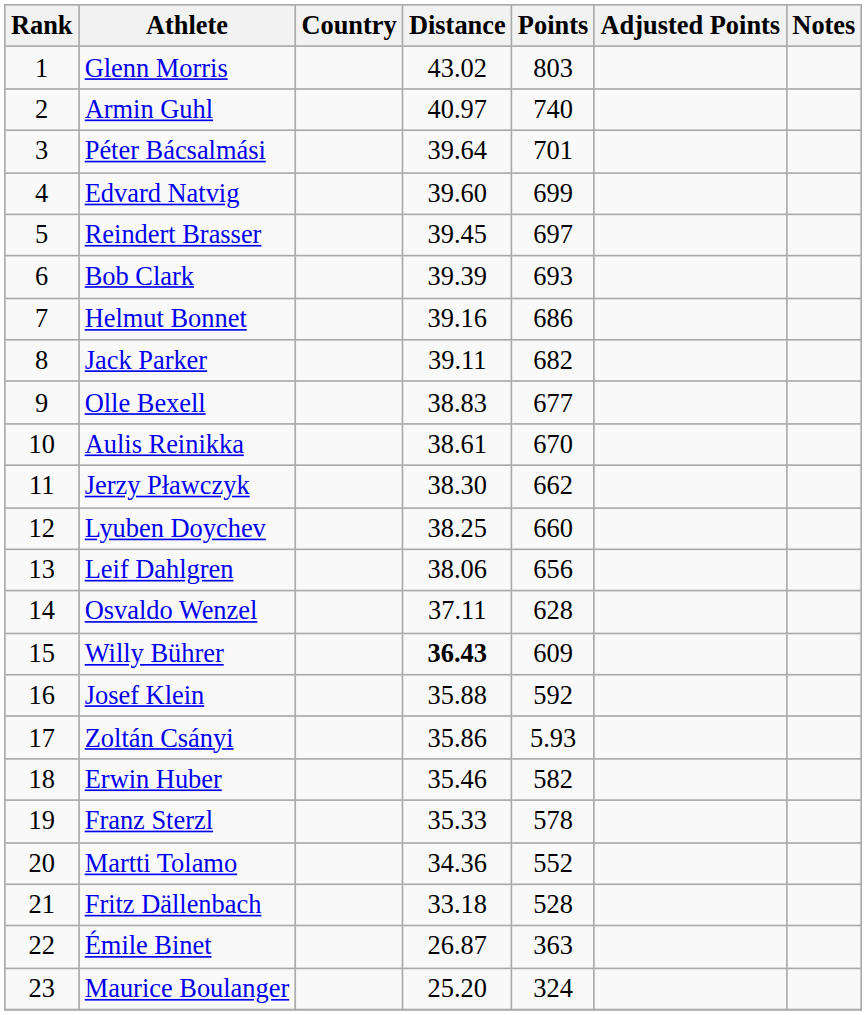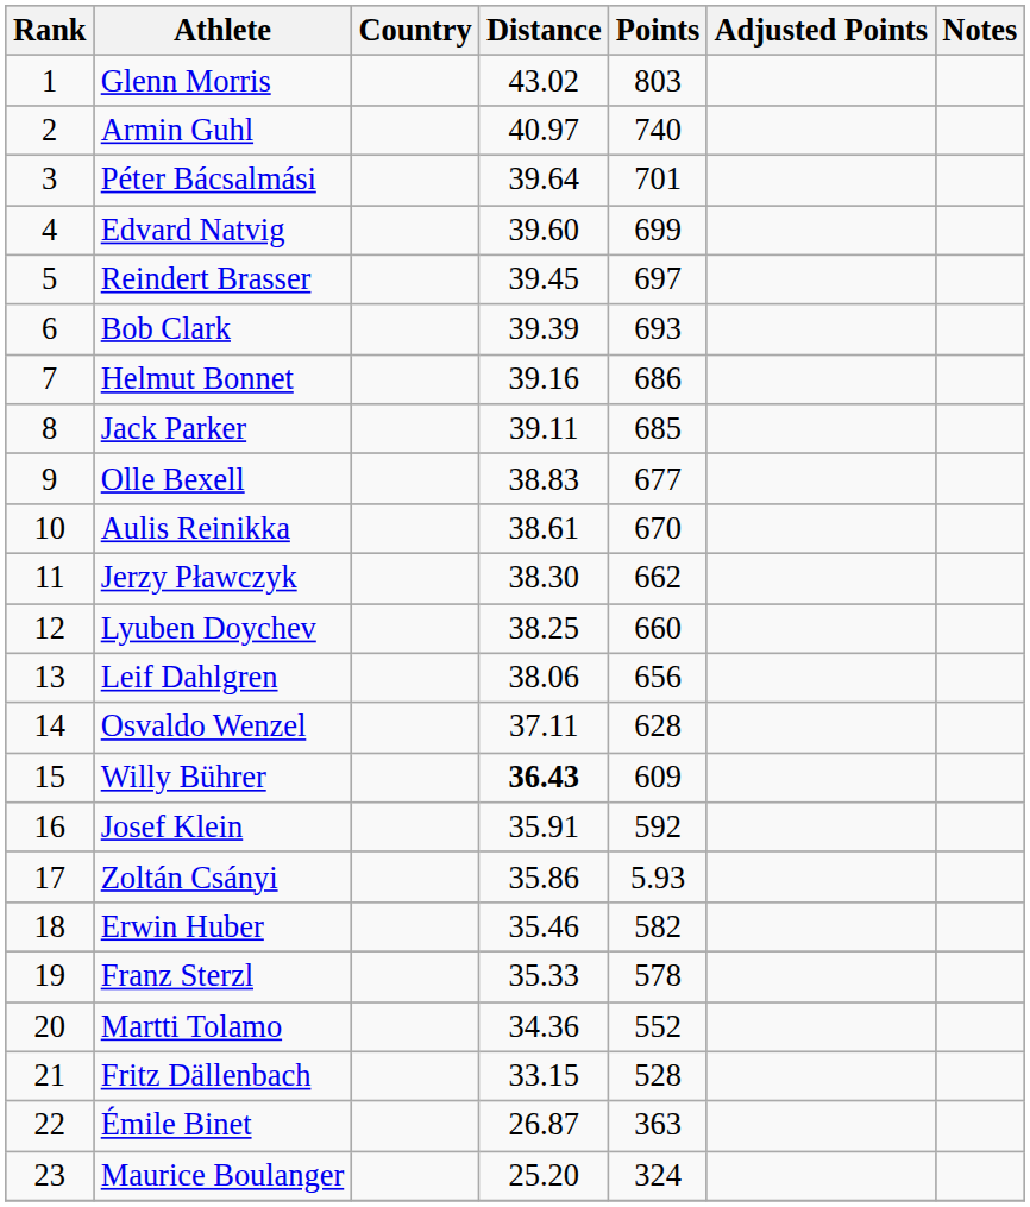Jack Parker | Points: 682 -> 685
Josef Klein | Distance: 35.88 -> 35.91
Fritz Dällenbach | Distance: 33.18 -> 33.15
